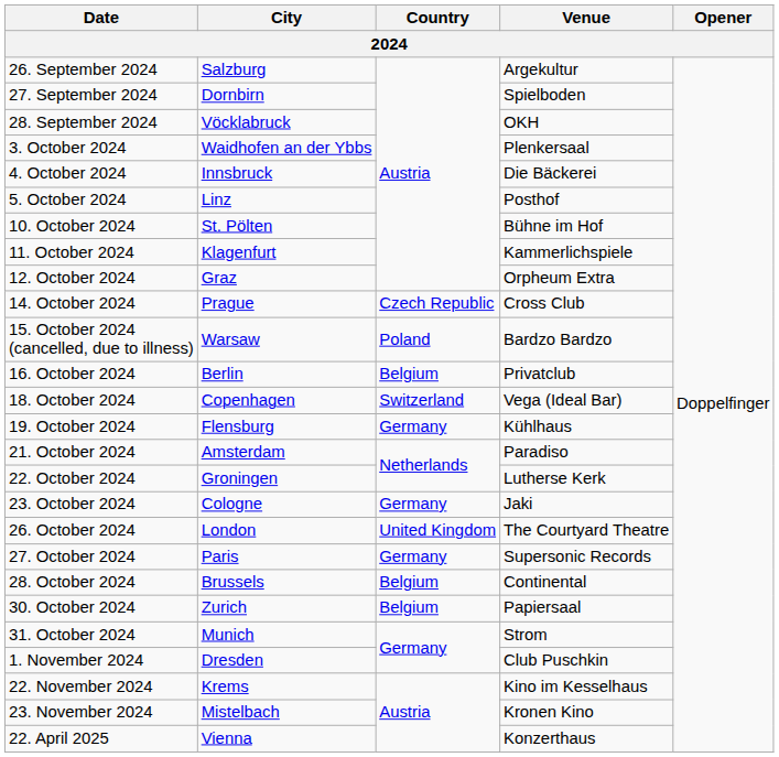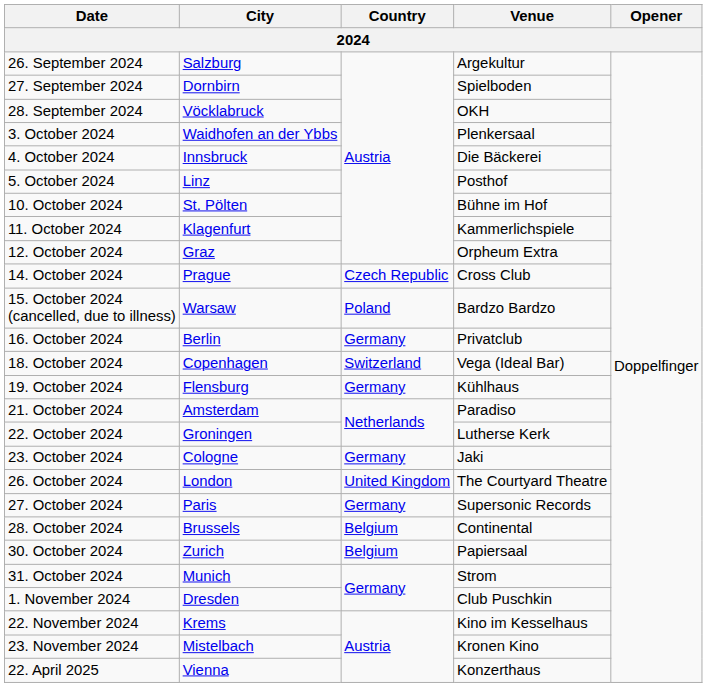16. October 2024 | Country: Belgium -> Germany
